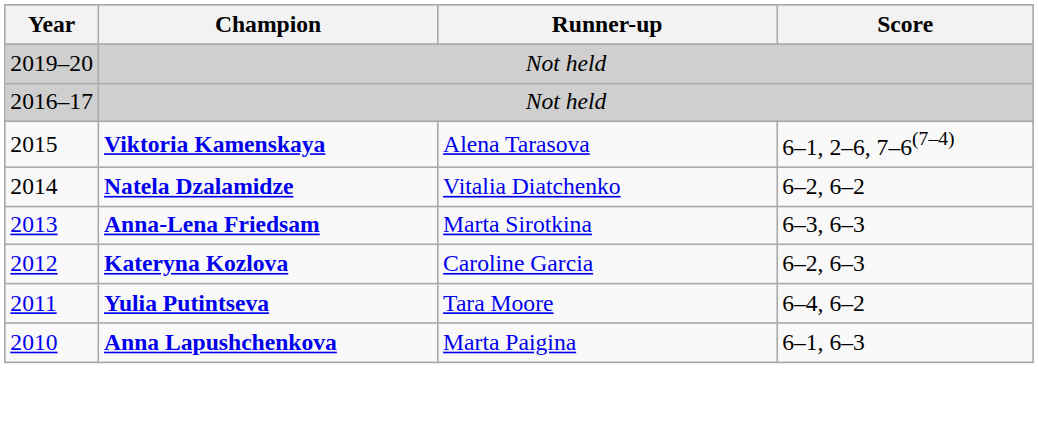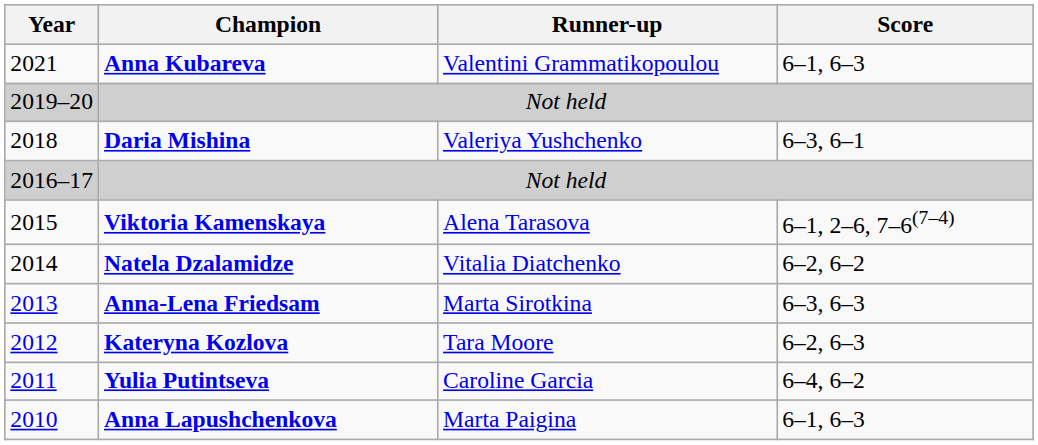+ row: 2021 | Anna Kubareva | Valentini Grammatikopoulou | 6–1, 6–3
+ row: 2018 | Daria Mishina | Valeriya Yushchenko | 6–3, 6–1
Kateryna Kozlova | Runner-up: Caroline Garcia -> Tara Moore
Yulia Putintseva | Runner-up: Tara Moore -> Caroline Garcia
